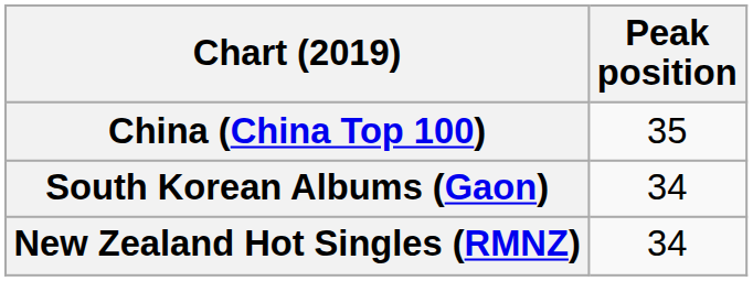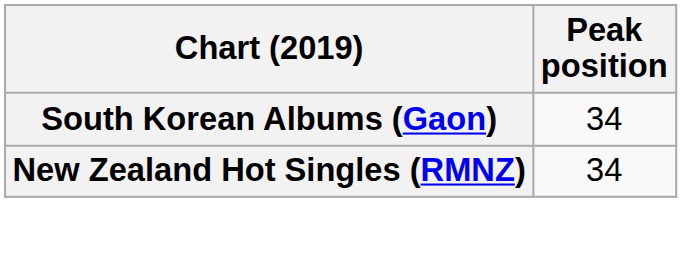- row: China (China Top 100) | 35
